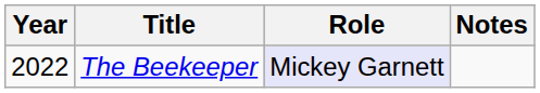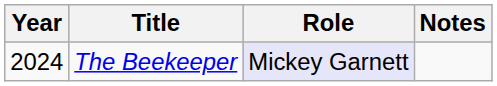The Beekeeper | Year: 2022 -> 2024
